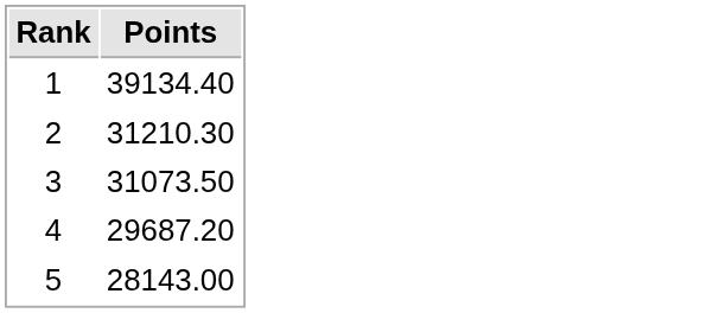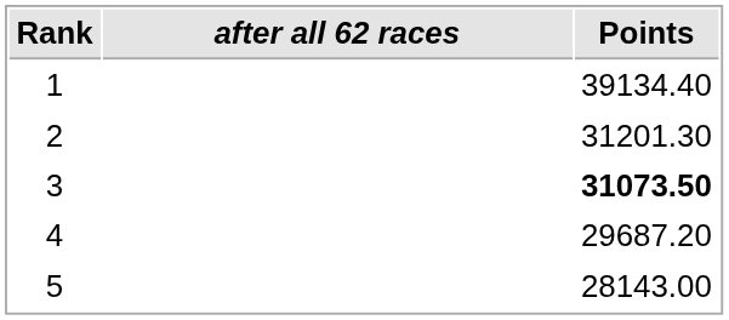+ column: after all 62 races
2 | Points: 31210.30 -> 31201.30
3 | Points: normal -> bold
